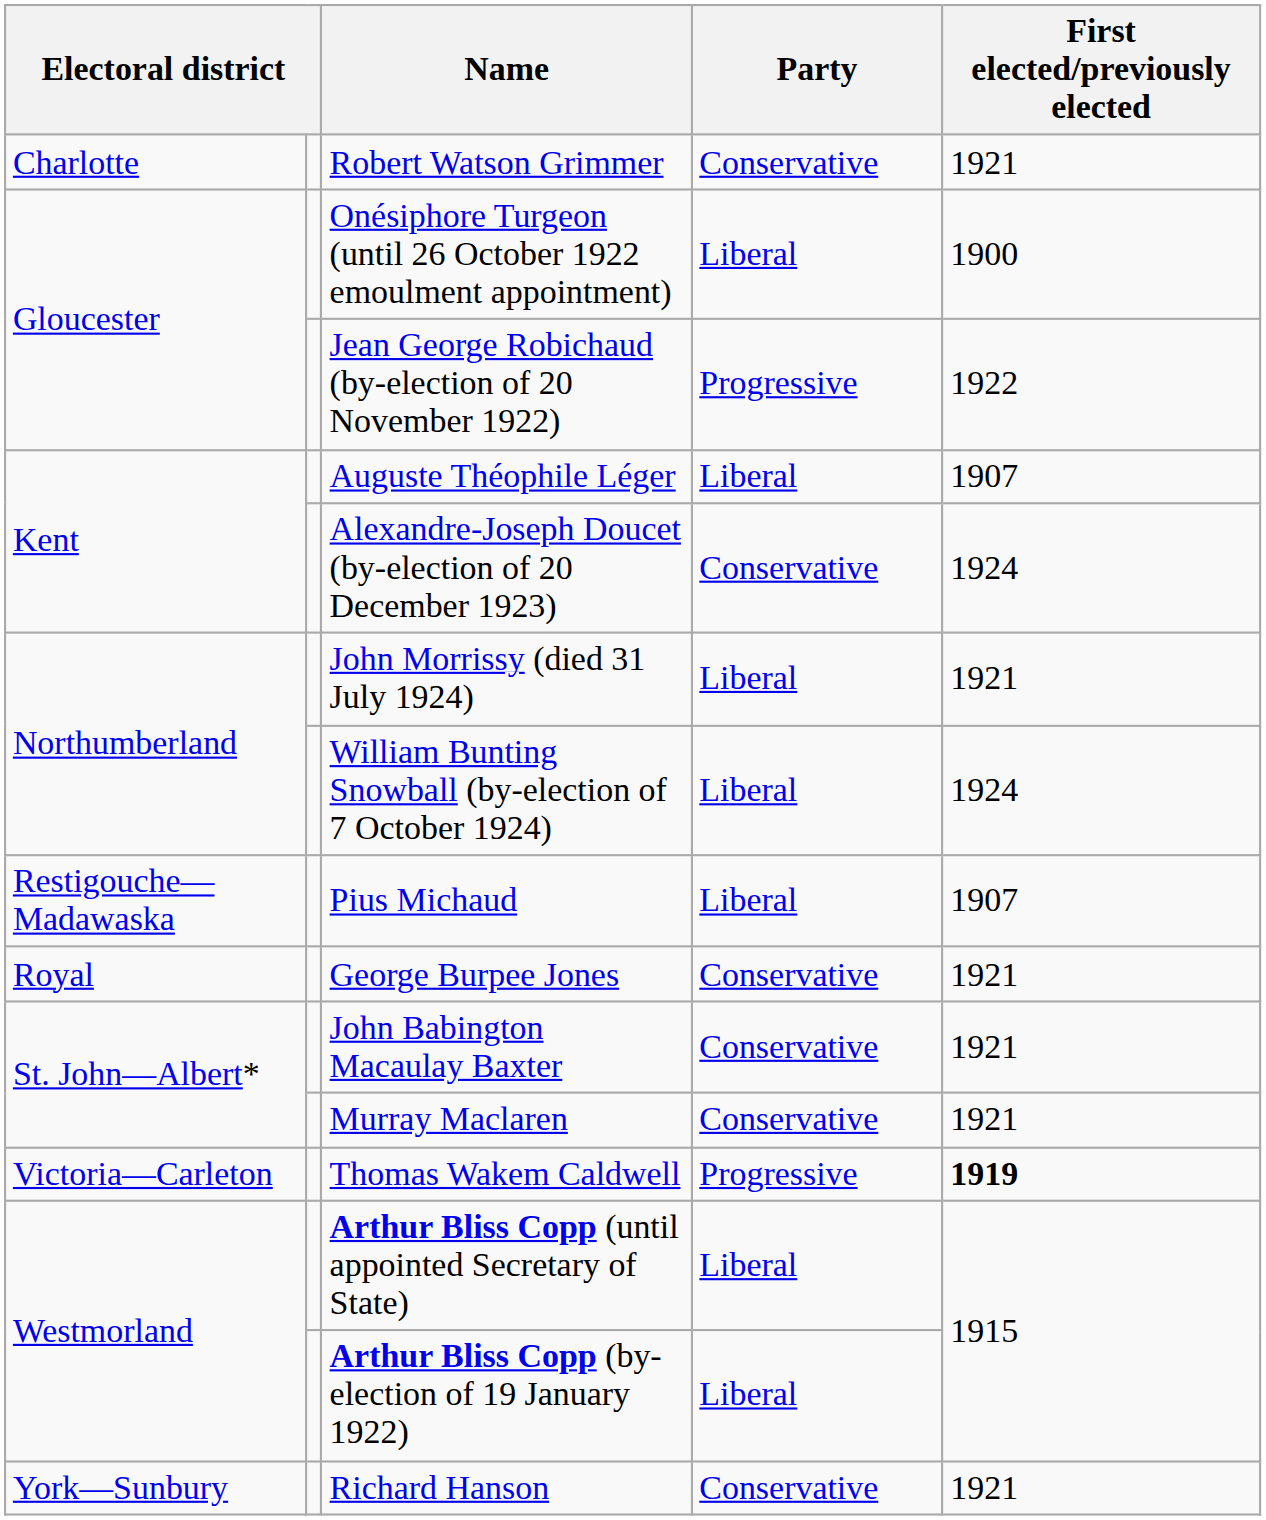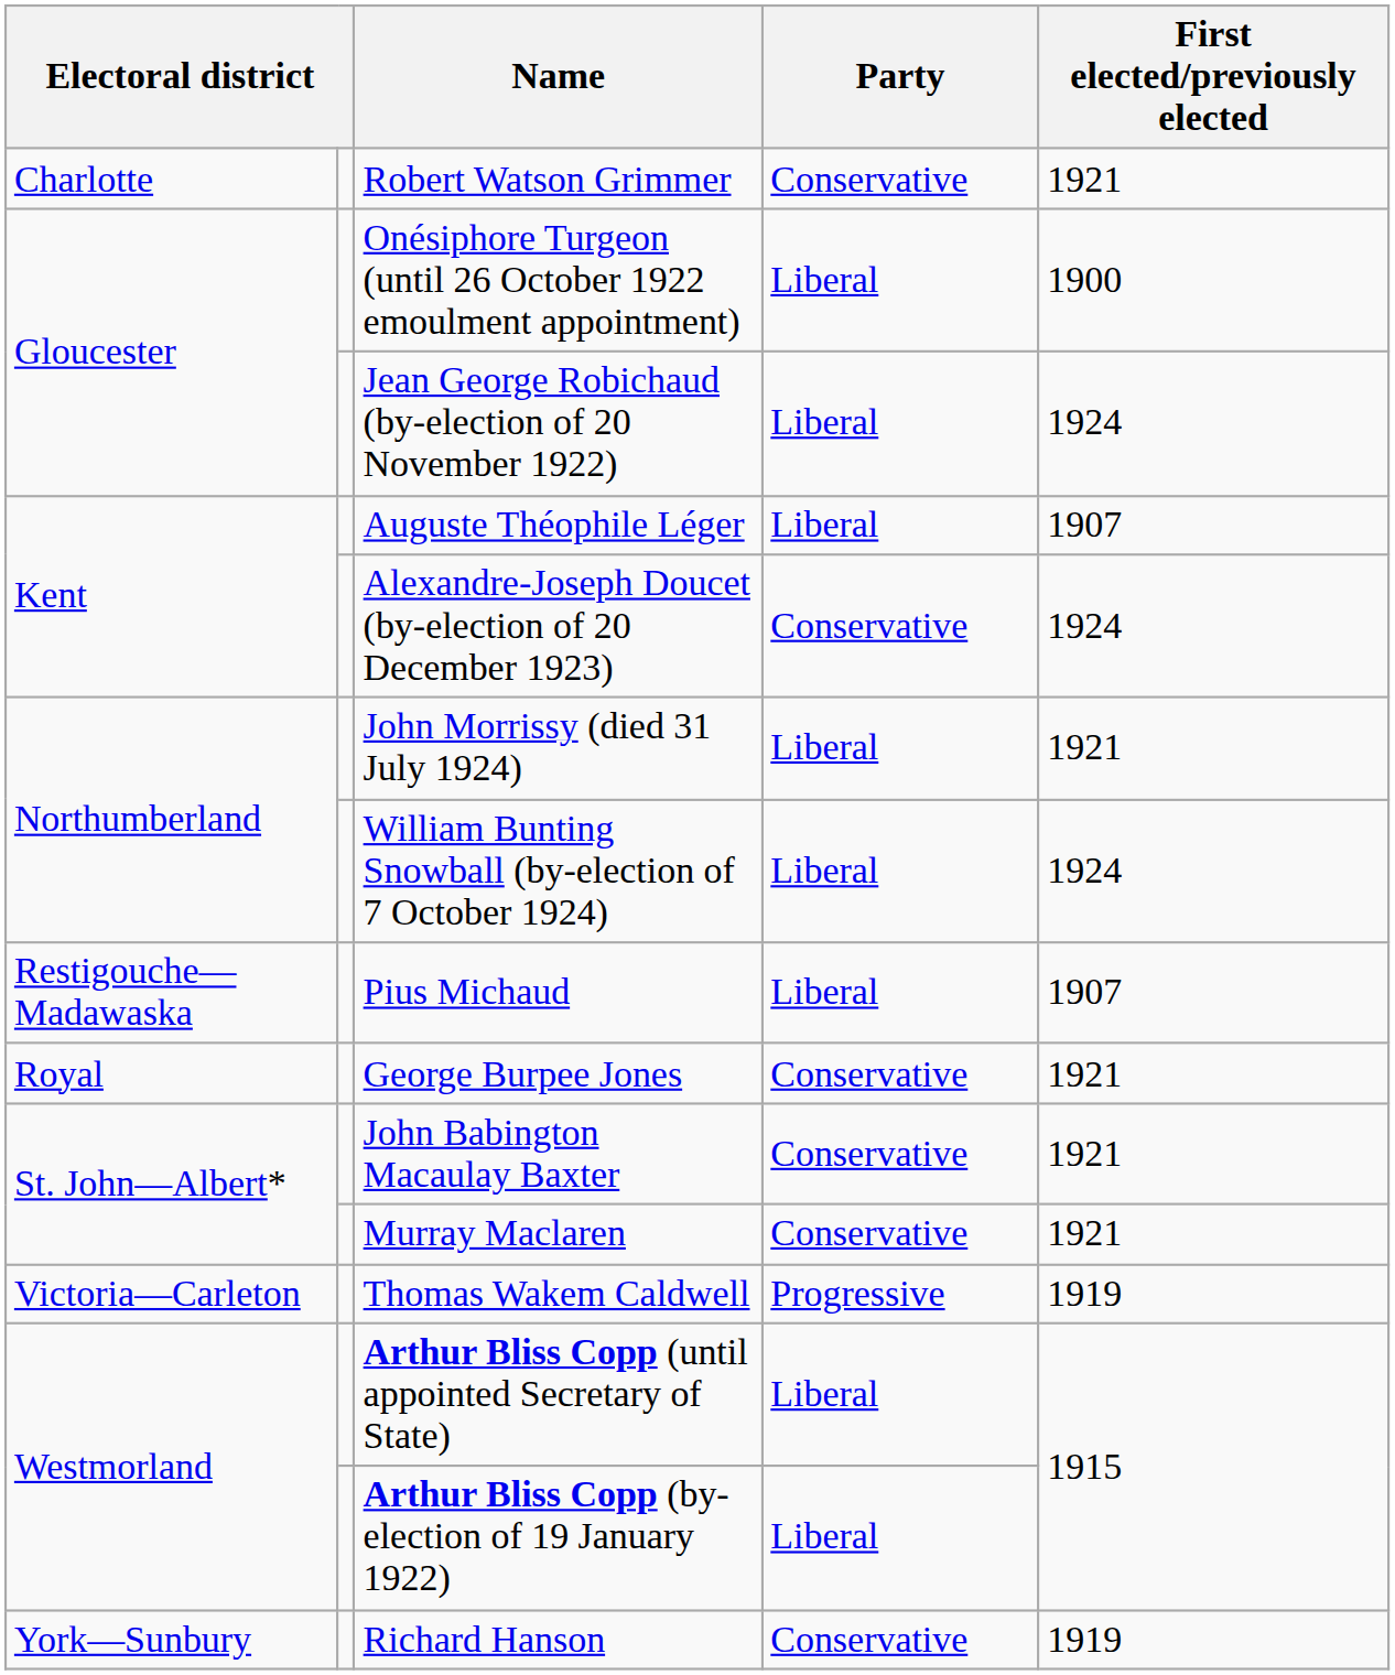Jean George Robichaud (by-election of 20 November 1922) | Party: Progressive -> Liberal
Jean George Robichaud (by-election of 20 November 1922) | First elected/previously elected: 1922 -> 1924
Thomas Wakem Caldwell | First elected/previously elected: bold -> normal
Richard Hanson | First elected/previously elected: 1921 -> 1919
